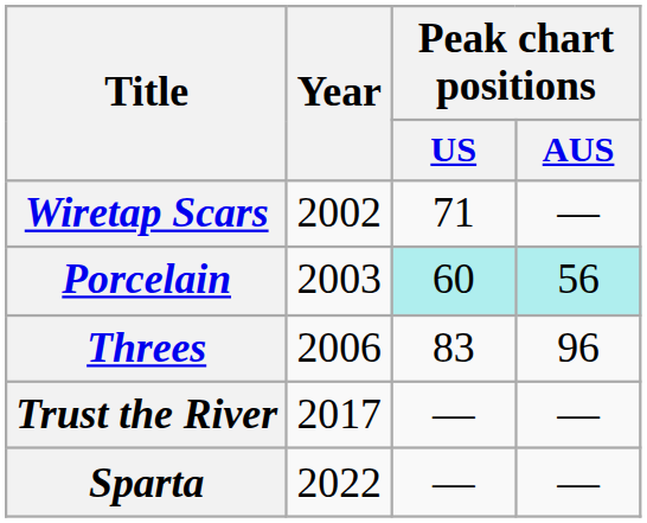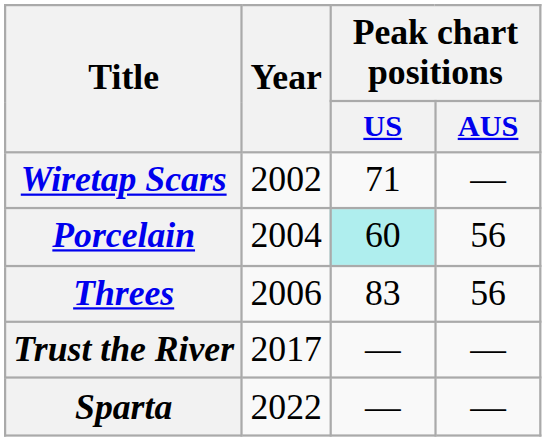Porcelain | Year: 2003 -> 2004
Porcelain | Peak chart positions / AUS: paleturquoise background -> no background
Threes | Peak chart positions / AUS: 96 -> 56
